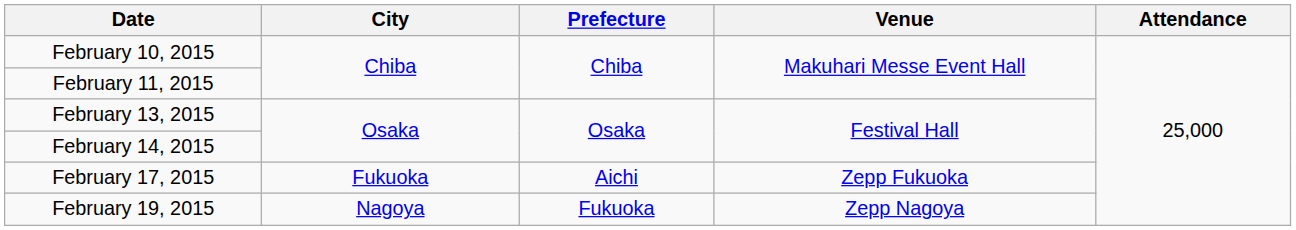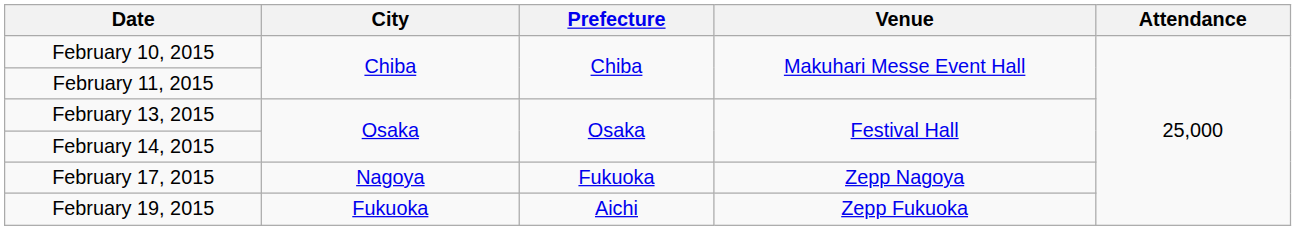February 17, 2015 | City: Fukuoka -> Nagoya
February 17, 2015 | Prefecture: Aichi -> Fukuoka
February 17, 2015 | Venue: Zepp Fukuoka -> Zepp Nagoya
February 19, 2015 | City: Nagoya -> Fukuoka
February 19, 2015 | Prefecture: Fukuoka -> Aichi
February 19, 2015 | Venue: Zepp Nagoya -> Zepp Fukuoka
